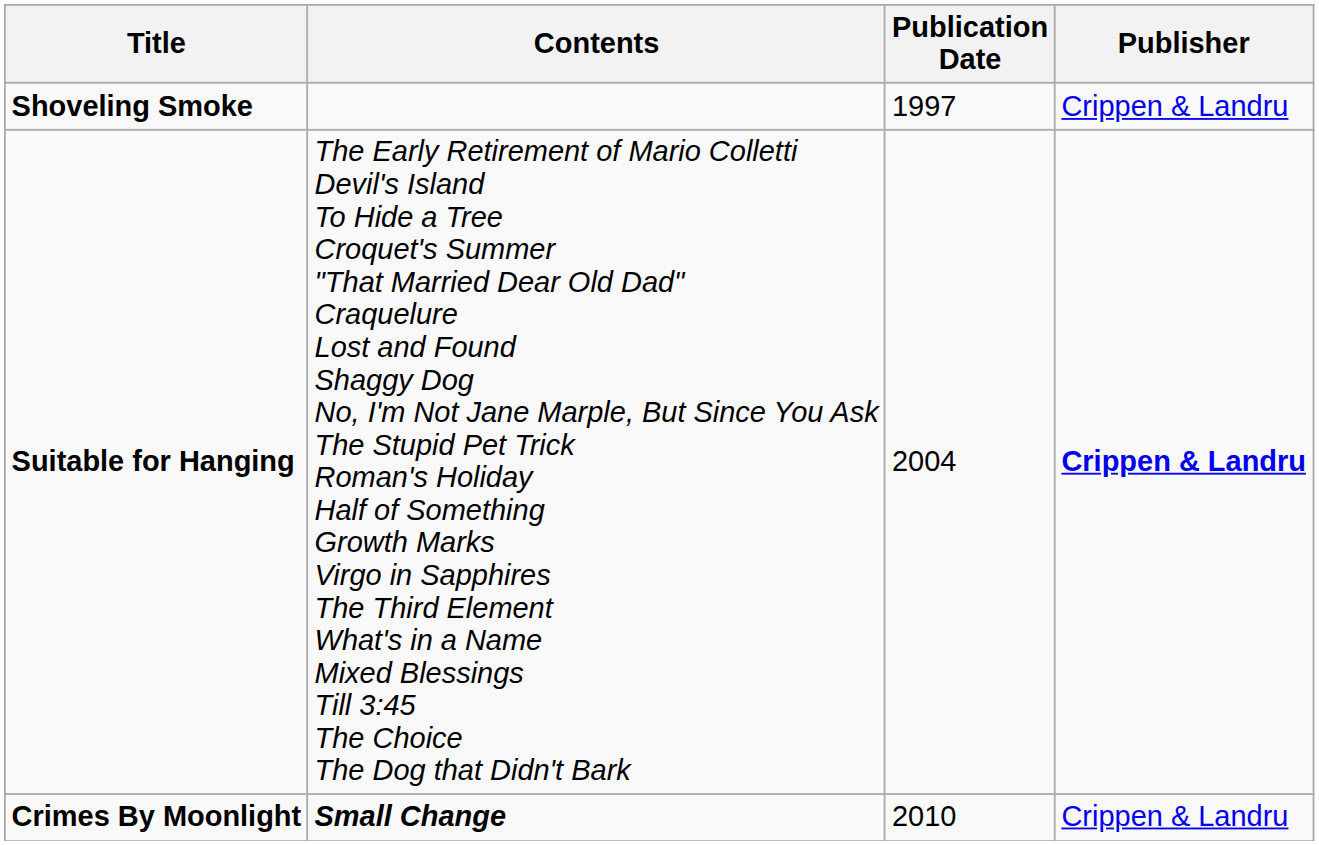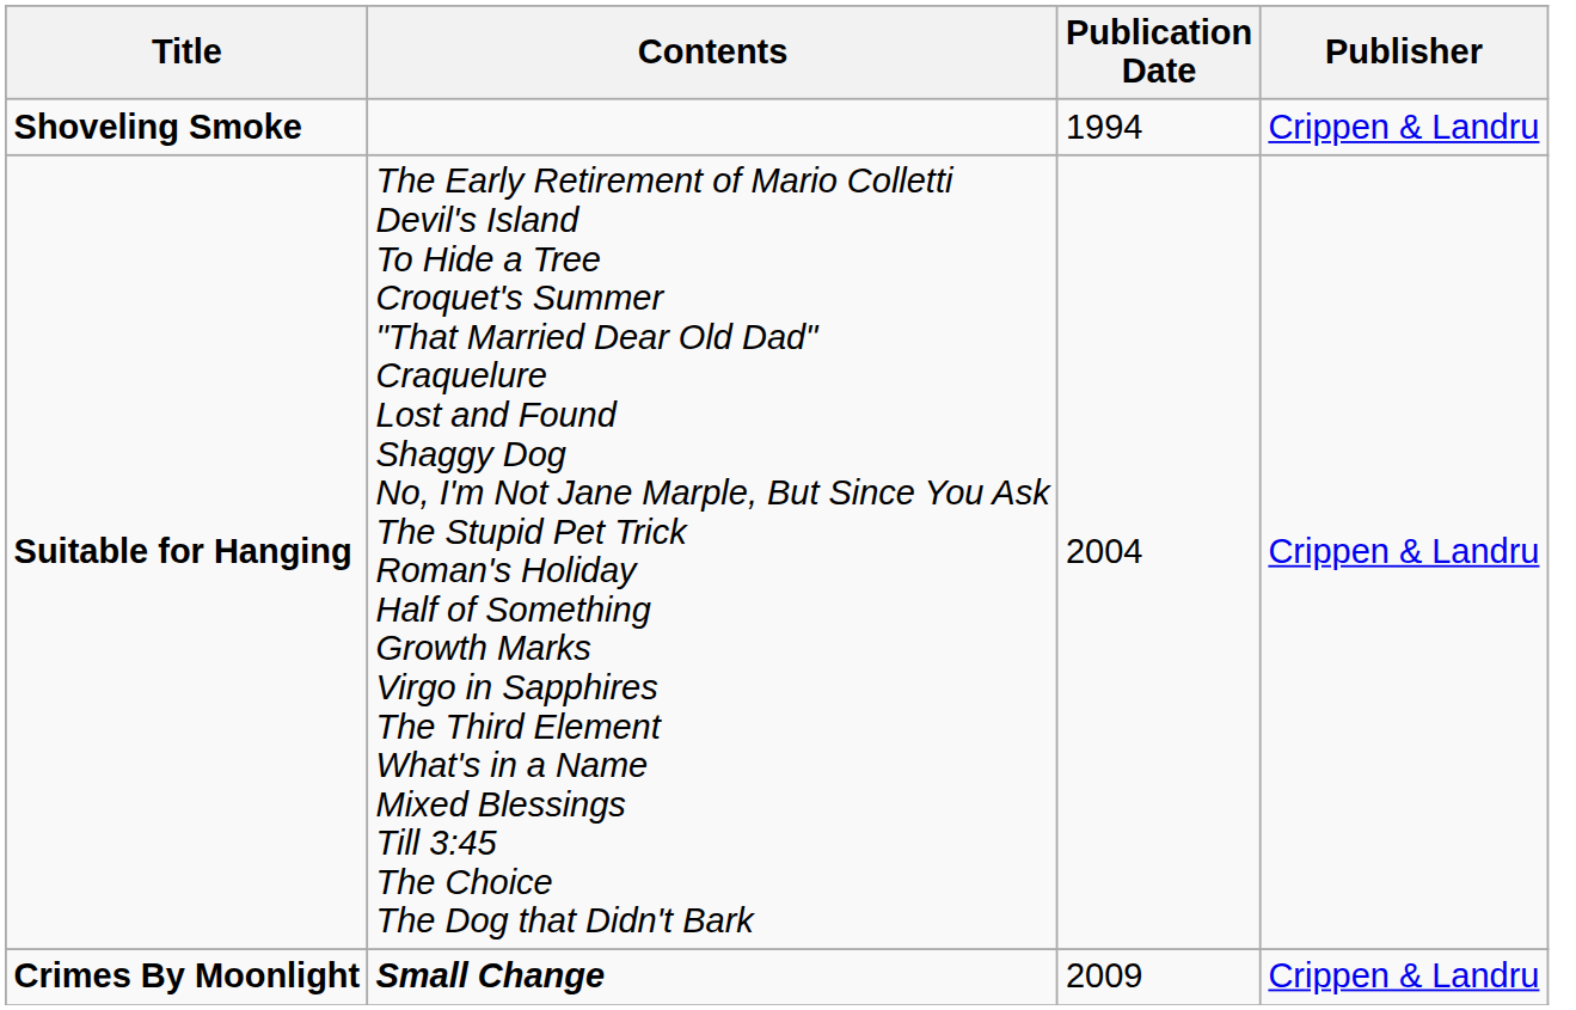Shoveling Smoke | Publication Date: 1997 -> 1994
Suitable for Hanging | Publisher: bold -> normal
Crimes By Moonlight | Publication Date: 2010 -> 2009
